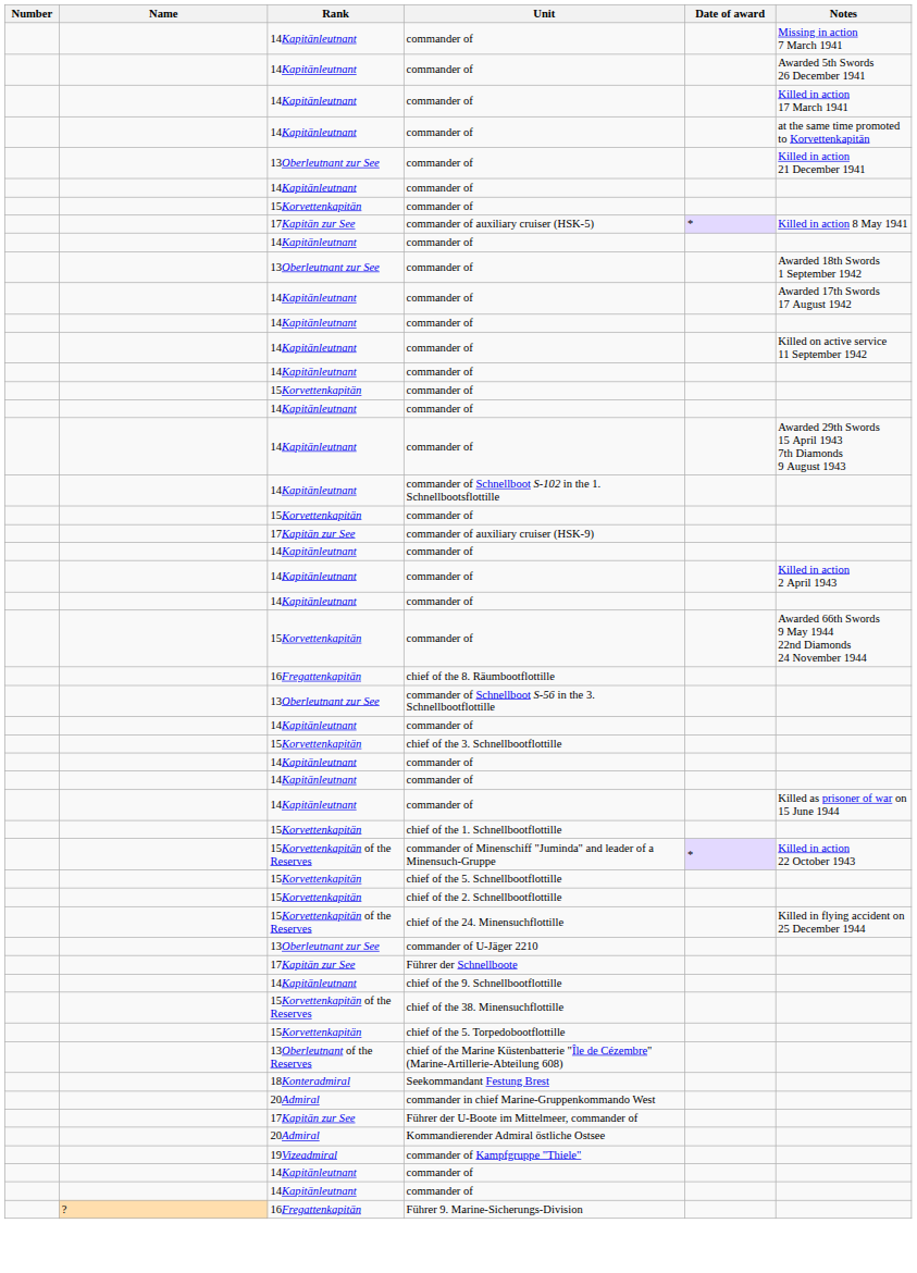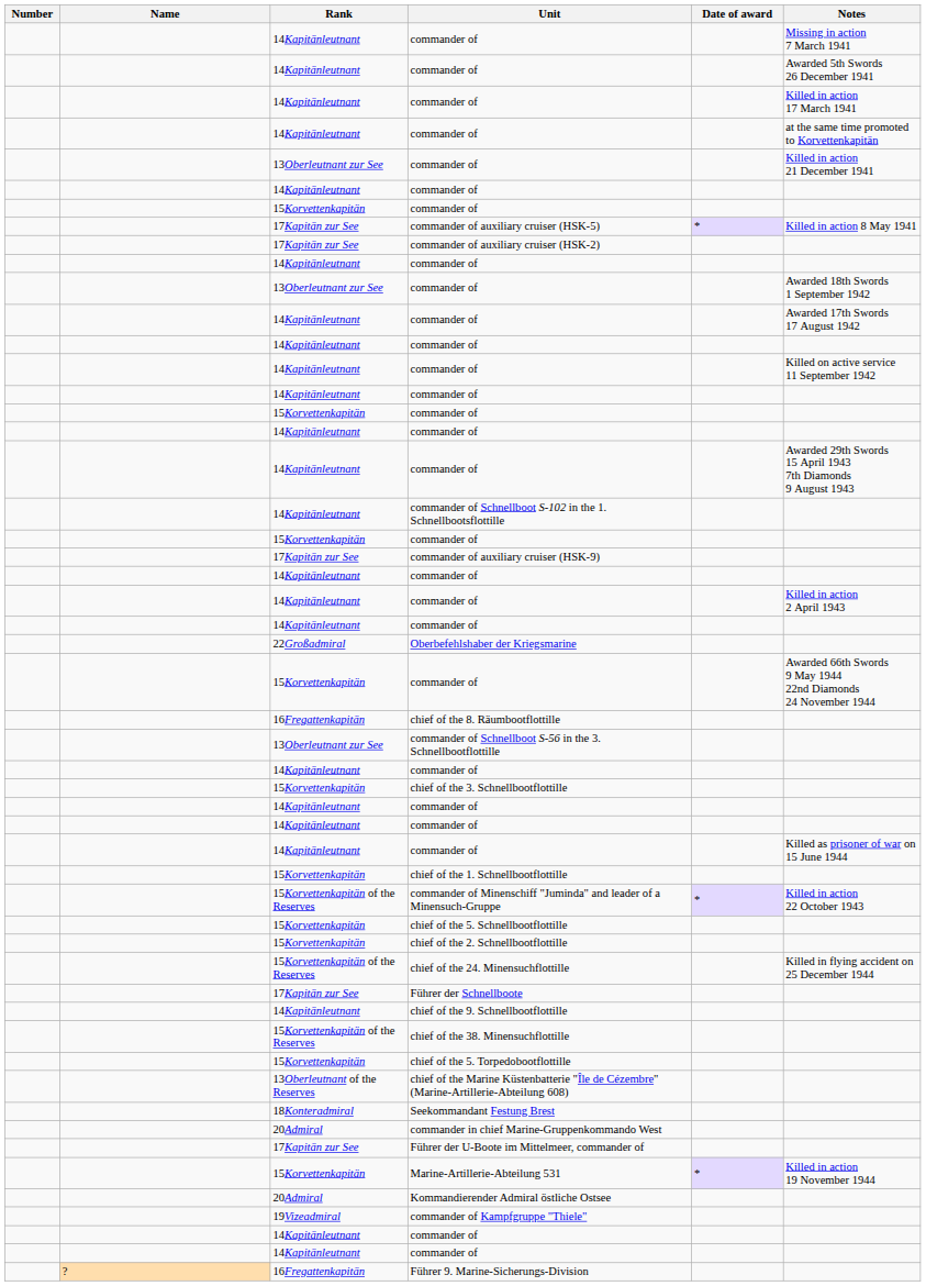+ row: 17Kapitän zur See | commander of auxiliary cruiser (HSK-2)
+ row: 22Großadmiral | Oberbefehlshaber der Kriegsmarine
- row: 13Oberleutnant zur See | commander of U-Jäger 2210
+ row: 15Korvettenkapitän | Marine-Artillerie-Abteilung 531 | * | Killed in action 19 November 1944
